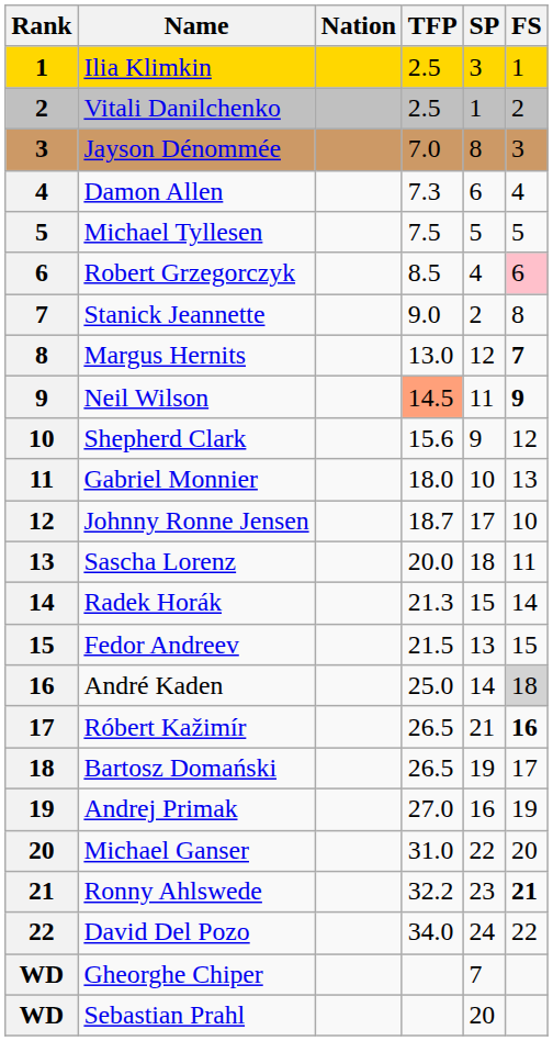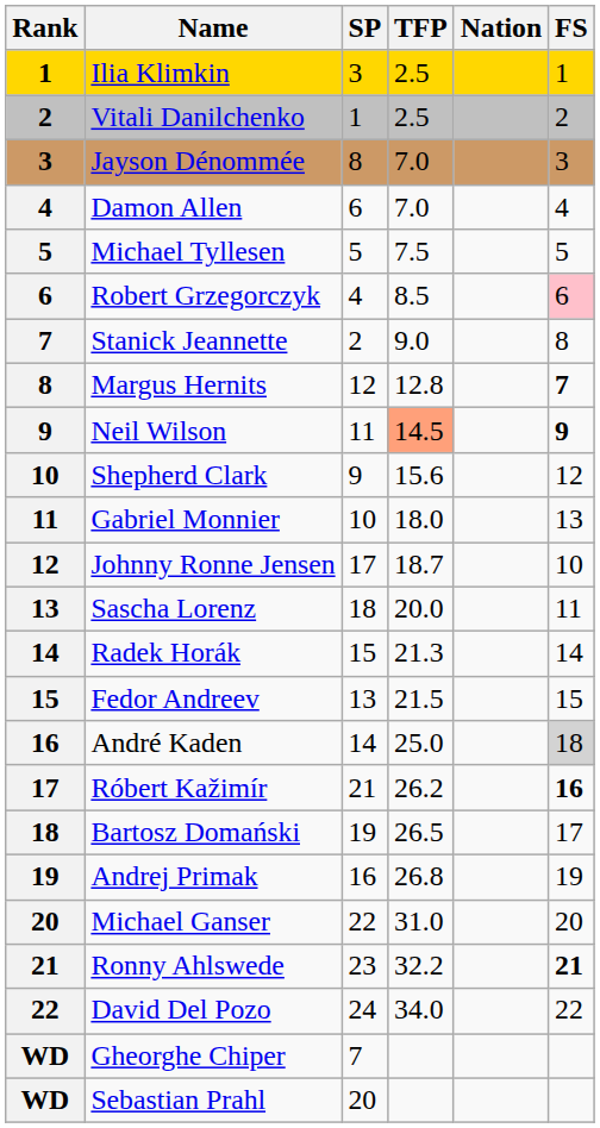columns swapped: Nation <-> SP
Damon Allen | TFP: 7.3 -> 7.0
Margus Hernits | TFP: 13.0 -> 12.8
Róbert Kažimír | TFP: 26.5 -> 26.2
Andrej Primak | TFP: 27.0 -> 26.8
